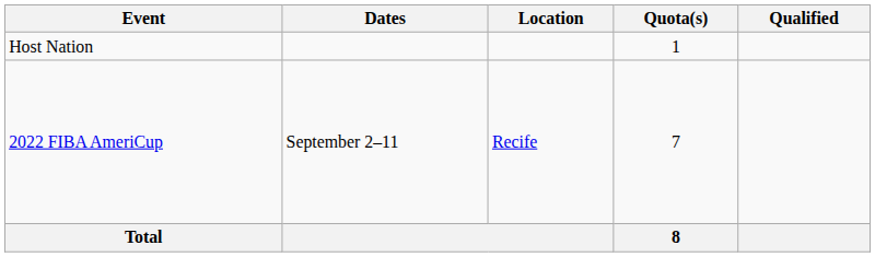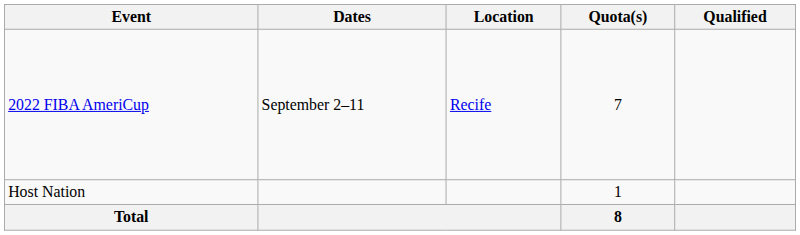rows swapped: Host Nation <-> 2022 FIBA AmeriCup
